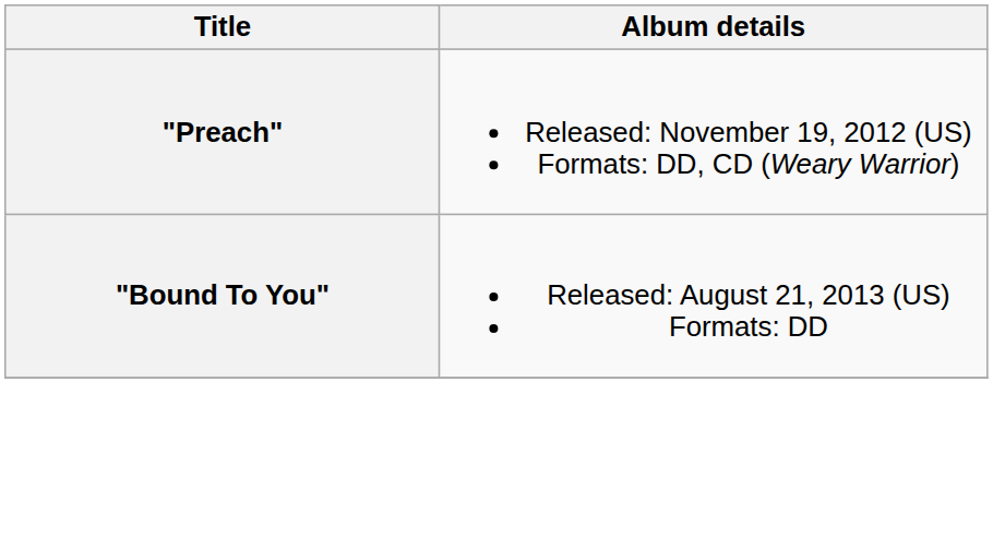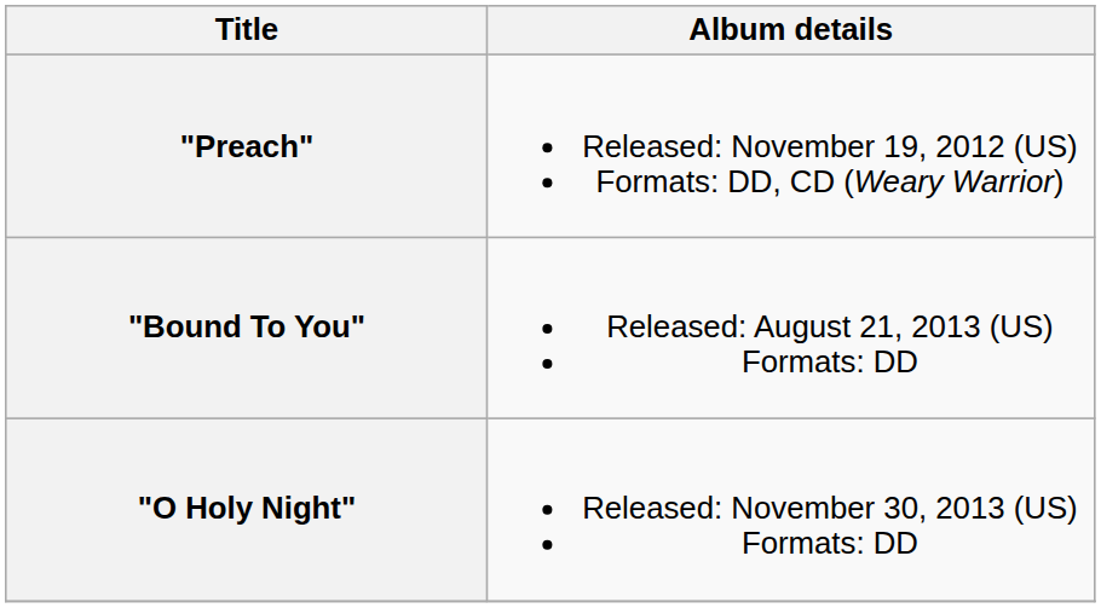+ row: "O Holy Night" | Released: November 30, 2013 (US) Formats: DD
